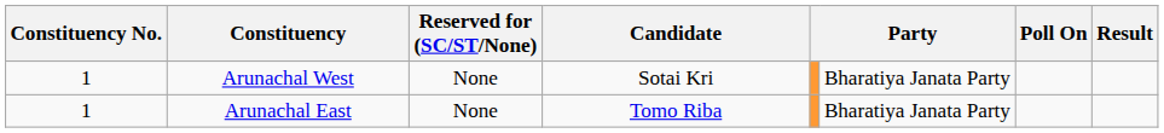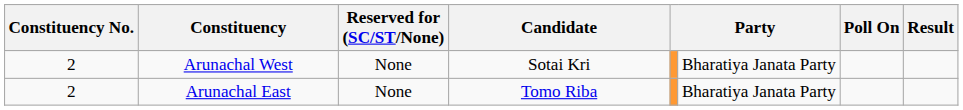Arunachal West | Constituency No.: 1 -> 2
Arunachal East | Constituency No.: 1 -> 2
